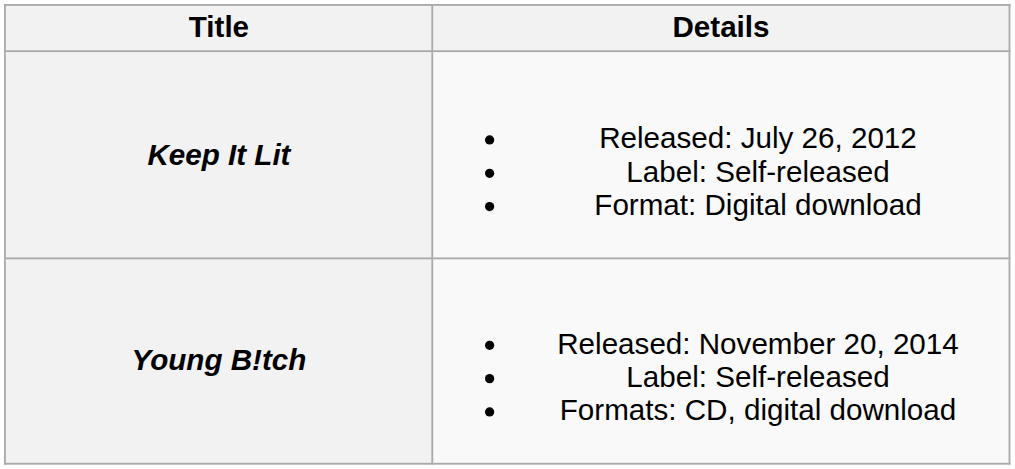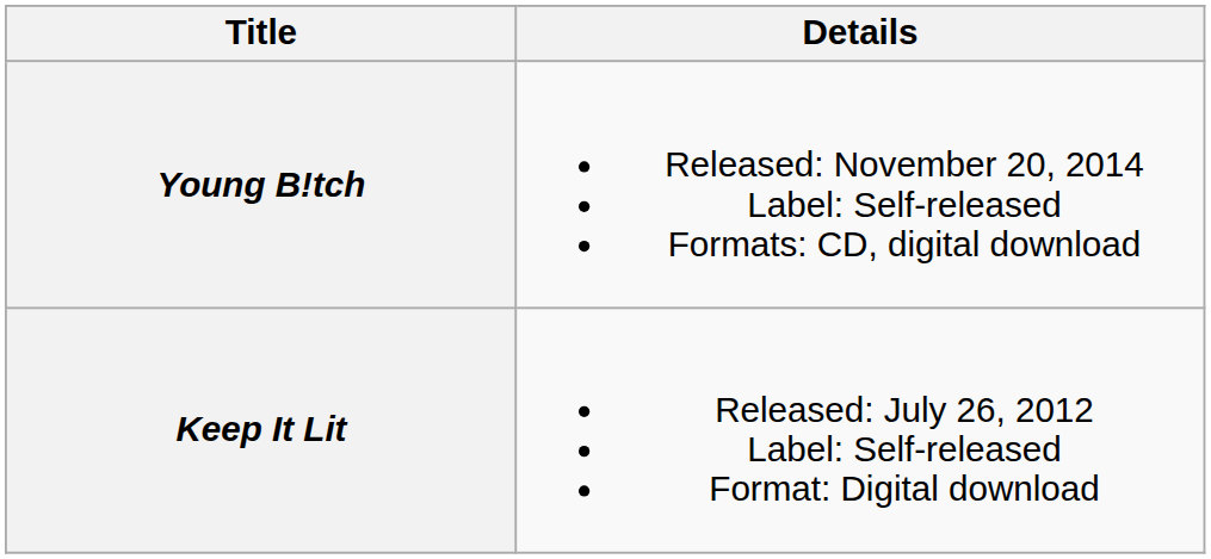rows swapped: Keep It Lit <-> Young B!tch
